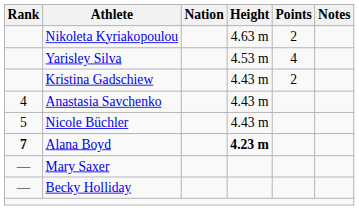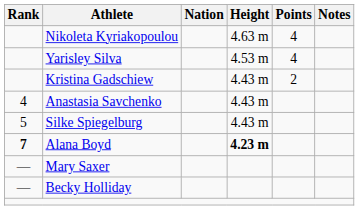Nikoleta Kyriakopoulou | Points: 2 -> 4
- row: 5 | Nicole Büchler | 4.43 m
+ row: 5 | Silke Spiegelburg | 4.43 m
